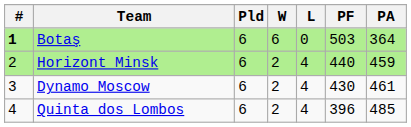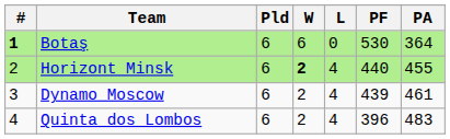Botaş | PF: 503 -> 530
Horizont Minsk | W: normal -> bold
Horizont Minsk | PA: 459 -> 455
Dynamo Moscow | PF: 430 -> 439
Quinta dos Lombos | PA: 485 -> 483
